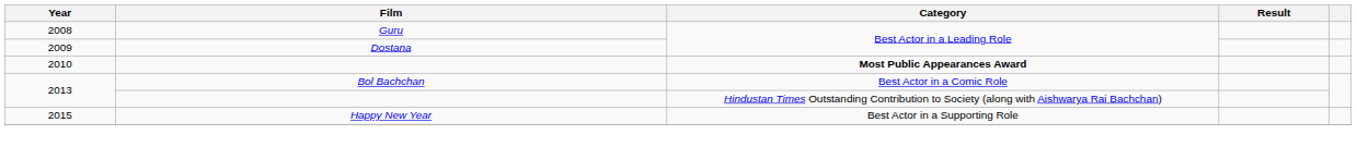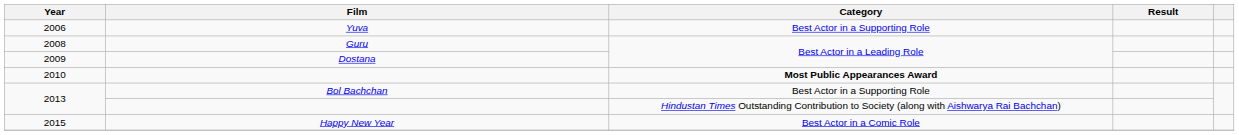+ row: 2006 | Yuva | Best Actor in a Supporting Role
2013 / Bol Bachchan | Category: Best Actor in a Comic Role -> Best Actor in a Supporting Role
2015 | Category: Best Actor in a Supporting Role -> Best Actor in a Comic Role
